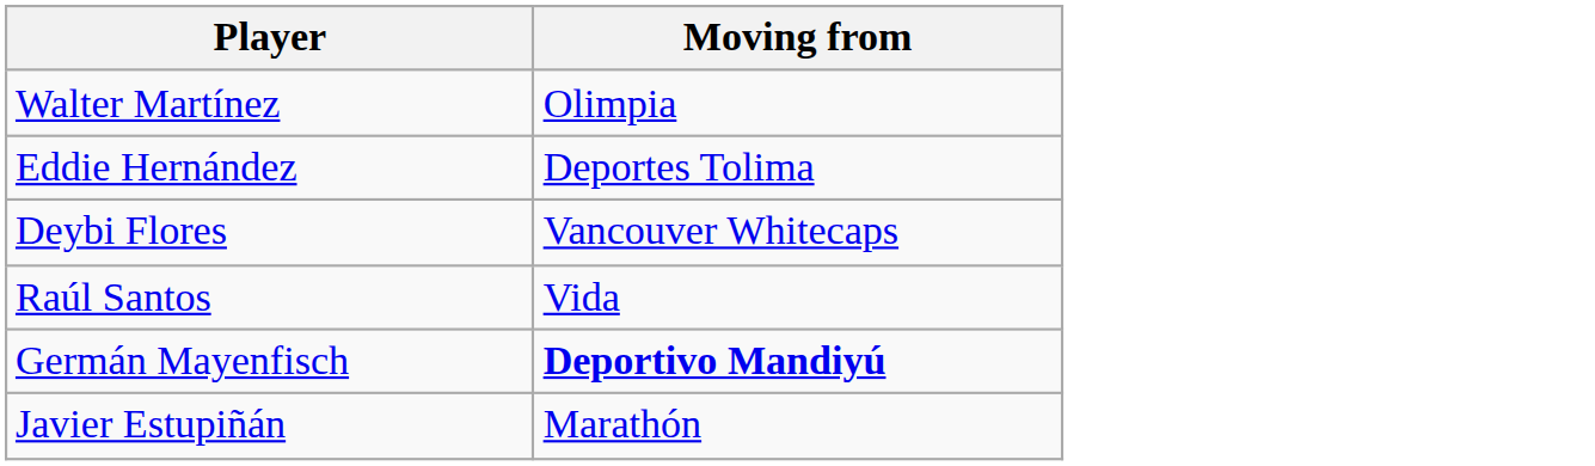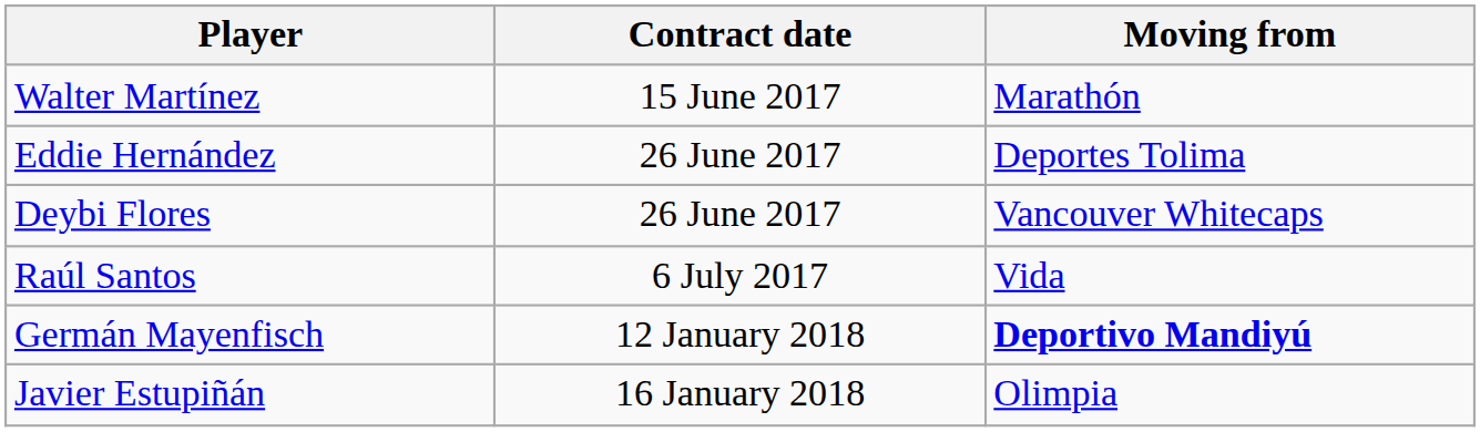+ column: Contract date | 15 June 2017 | 26 June 2017 | 26 June 2017 | 6 July 2017 | 12 January 2018 | 16 January 2018
Walter Martínez | Moving from: Olimpia -> Marathón
Javier Estupiñán | Moving from: Marathón -> Olimpia
